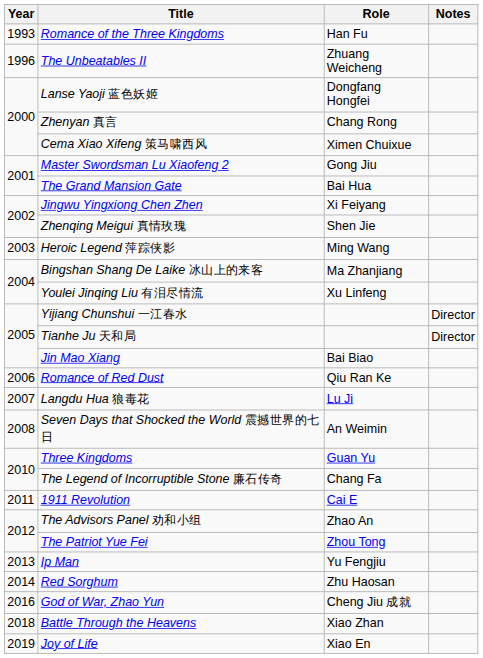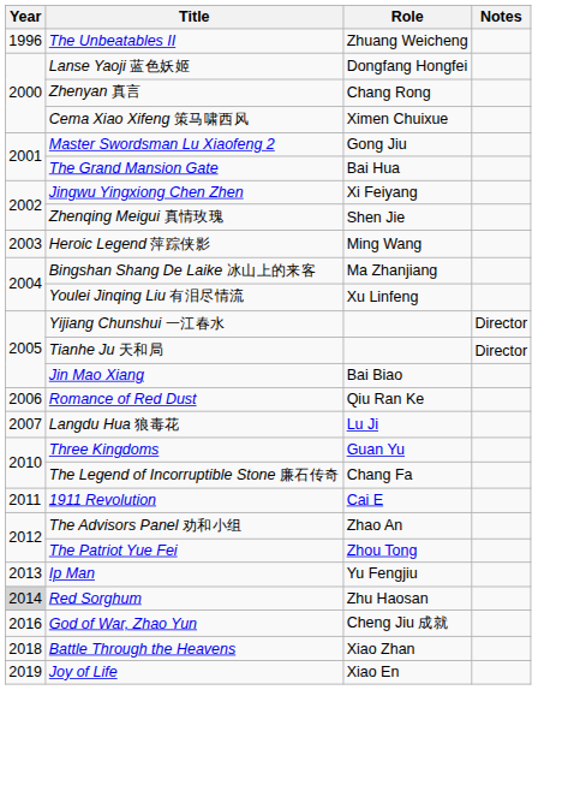- row: 1993 | Romance of the Three Kingdoms | Han Fu
- row: 2008 | Seven Days that Shocked the World 震撼世界的七日 | An Weimin
Red Sorghum | Year: no background -> lightgrey background
